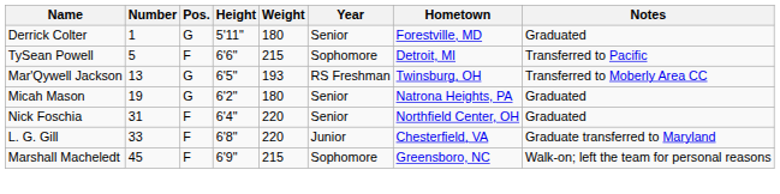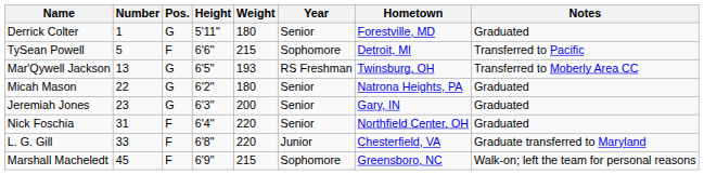Micah Mason | Number: 19 -> 22
+ row: Jeremiah Jones | 23 | G | 6'3" | 200 | Senior | Gary, IN | Graduated
